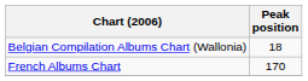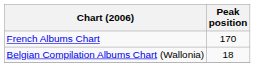rows swapped: Belgian Compilation Albums Chart (Wallonia) <-> French Albums Chart
